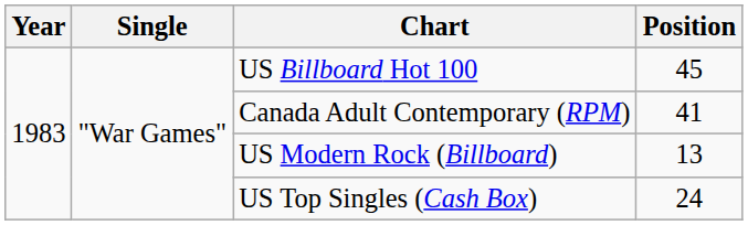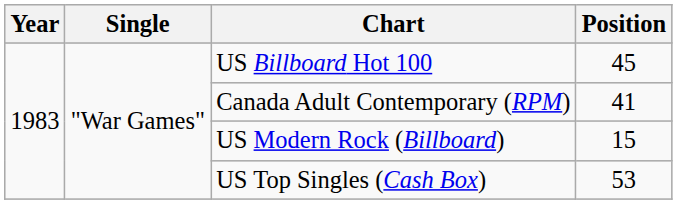US Modern Rock (Billboard) | Position: 13 -> 15
US Top Singles (Cash Box) | Position: 24 -> 53
